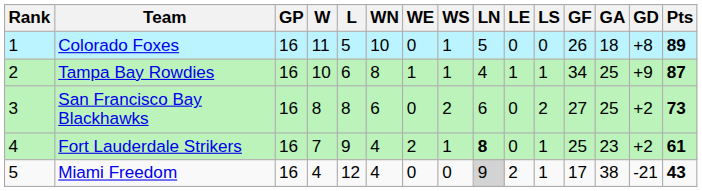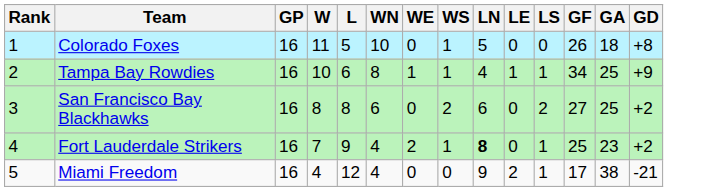- column: Pts | 89 | 87 | 73 | 61 | 43
Miami Freedom | LN: lightgrey background -> no background
